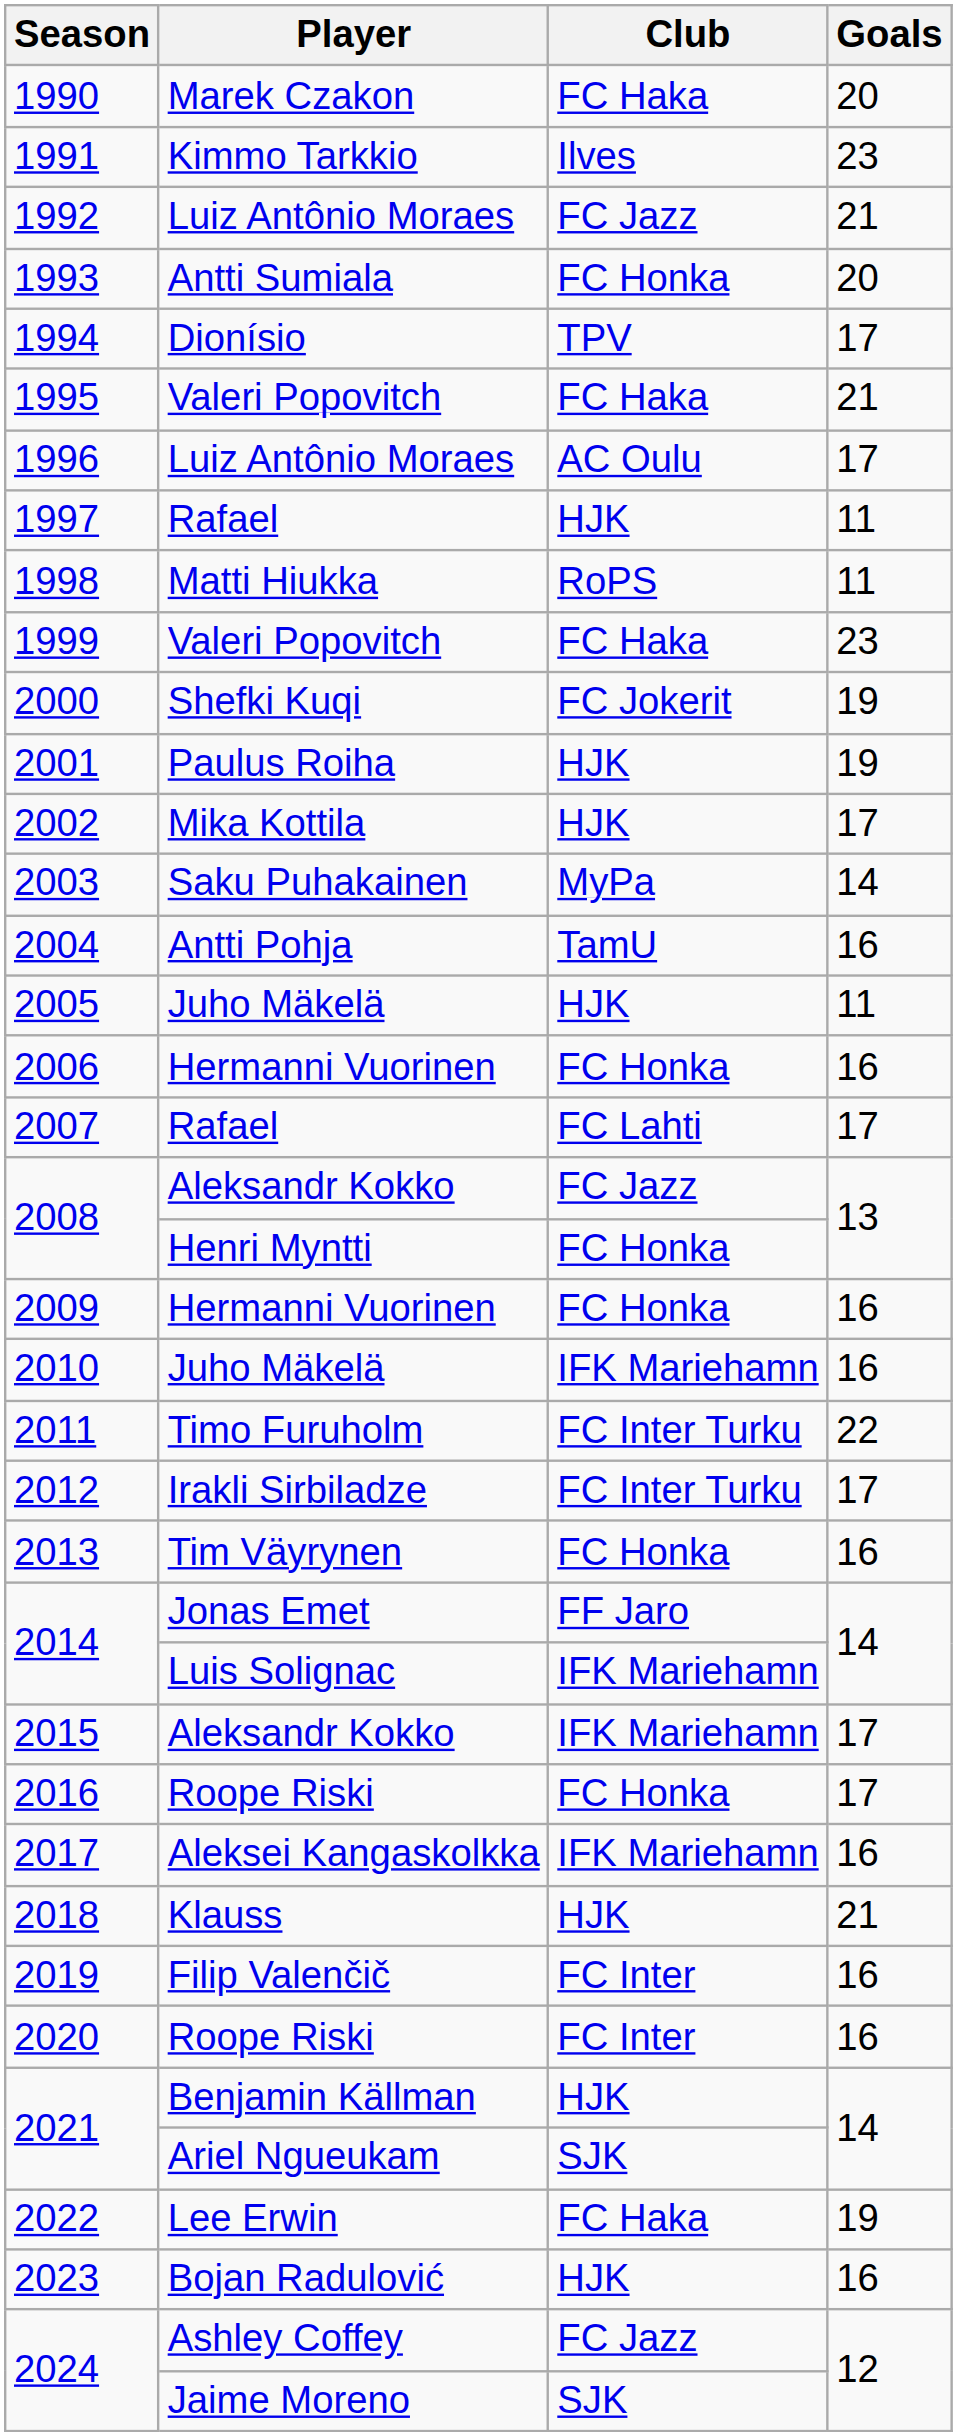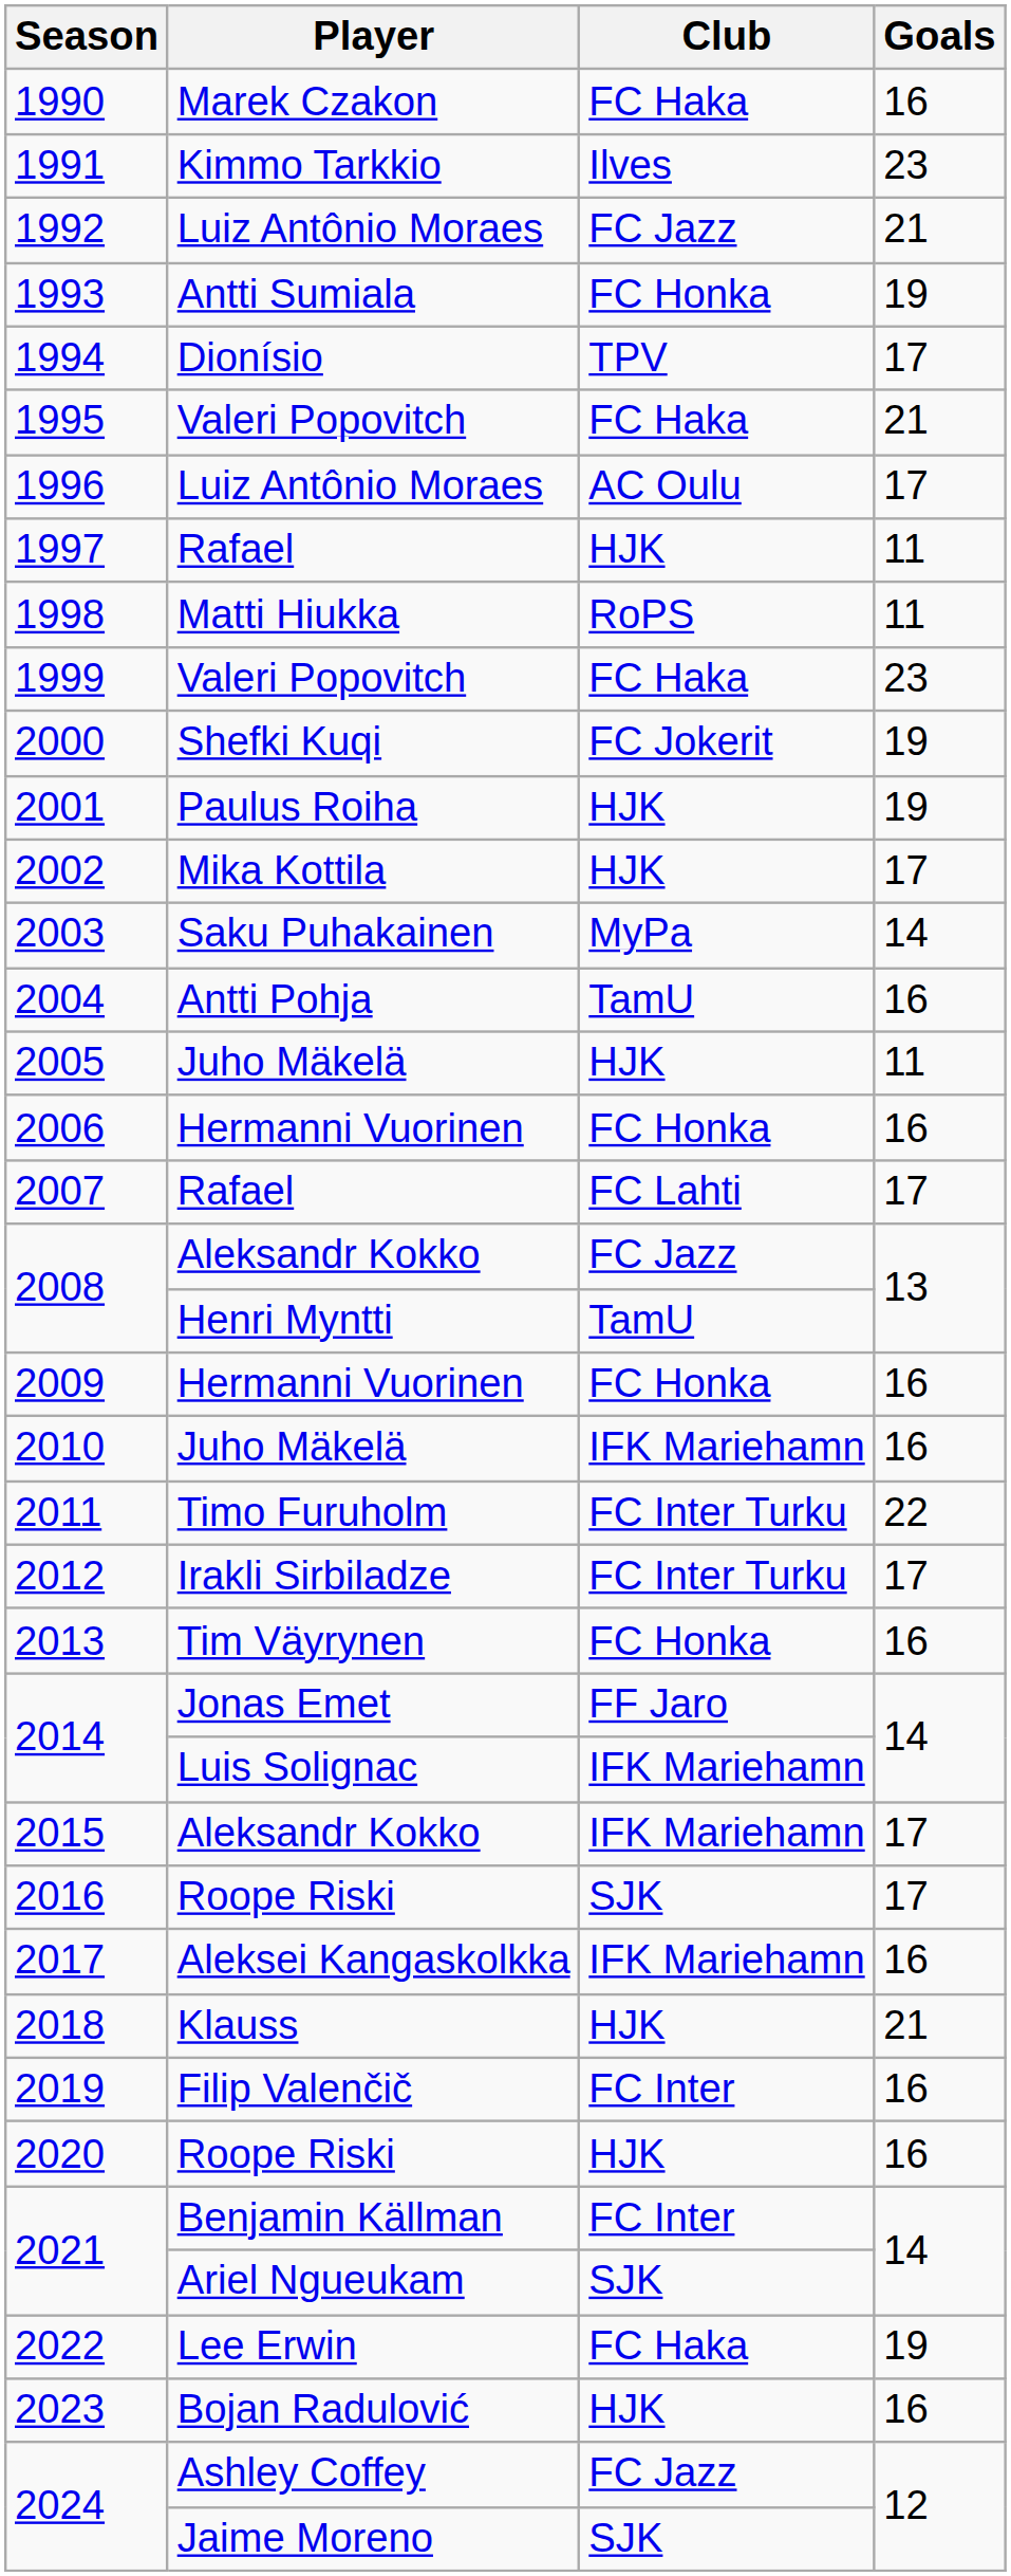1990 | Goals: 20 -> 16
1993 | Goals: 20 -> 19
2008 / Henri Myntti | Club: FC Honka -> TamU
2016 | Club: FC Honka -> SJK
2020 | Club: FC Inter -> HJK
2021 / Benjamin Källman | Club: HJK -> FC Inter
